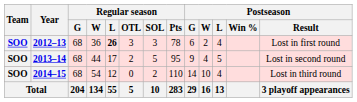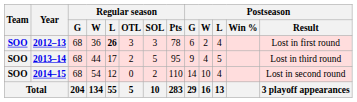2013–14 | Postseason / Result: Lost in second round -> Lost in third round
2014–15 | Postseason / Result: Lost in third round -> Lost in second round
